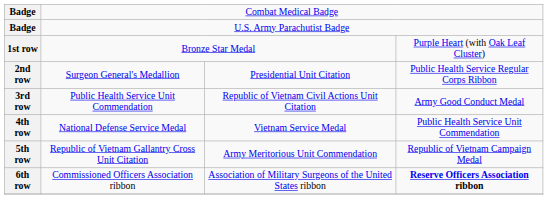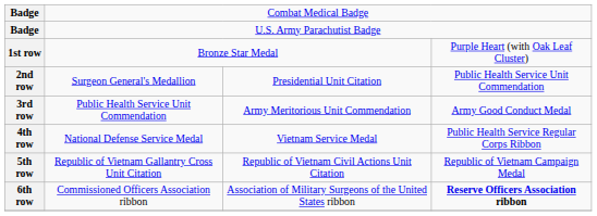2nd row | column 4: Public Health Service Regular Corps Ribbon -> Public Health Service Unit Commendation
3rd row | column 3: Republic of Vietnam Civil Actions Unit Citation -> Army Meritorious Unit Commendation
4th row | column 4: Public Health Service Unit Commendation -> Public Health Service Regular Corps Ribbon
5th row | column 3: Army Meritorious Unit Commendation -> Republic of Vietnam Civil Actions Unit Citation
